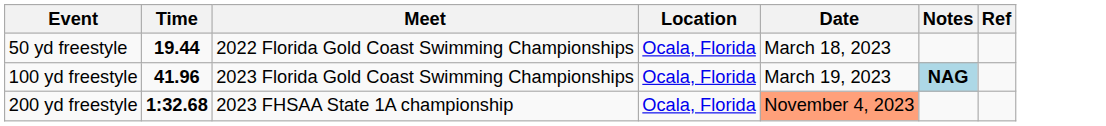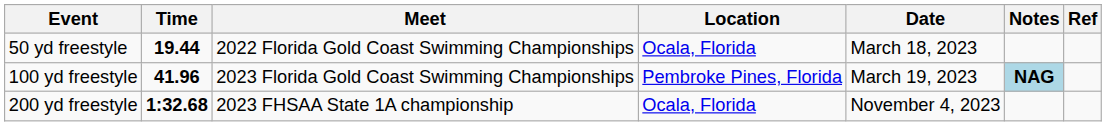100 yd freestyle | Location: Ocala, Florida -> Pembroke Pines, Florida
200 yd freestyle | Date: lightsalmon background -> no background
